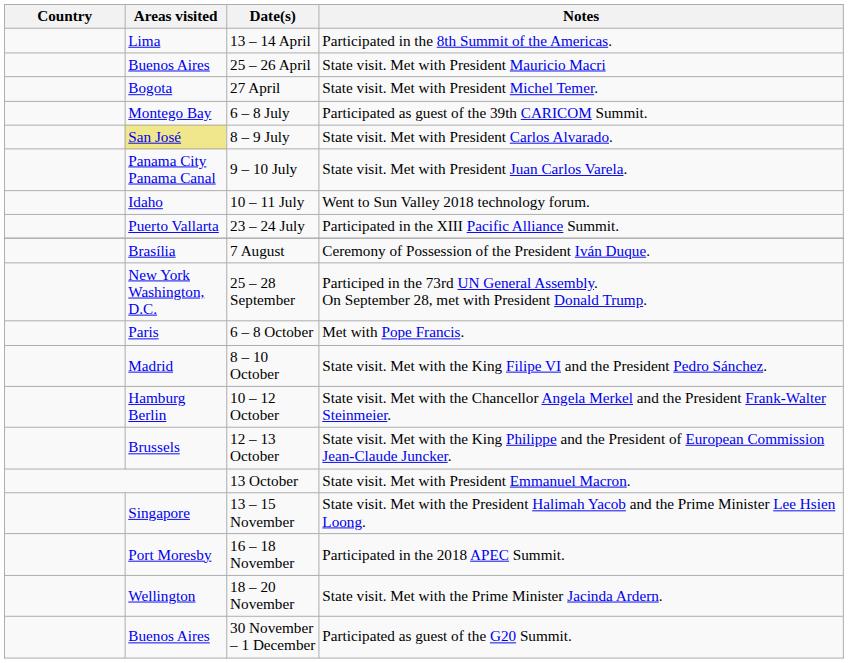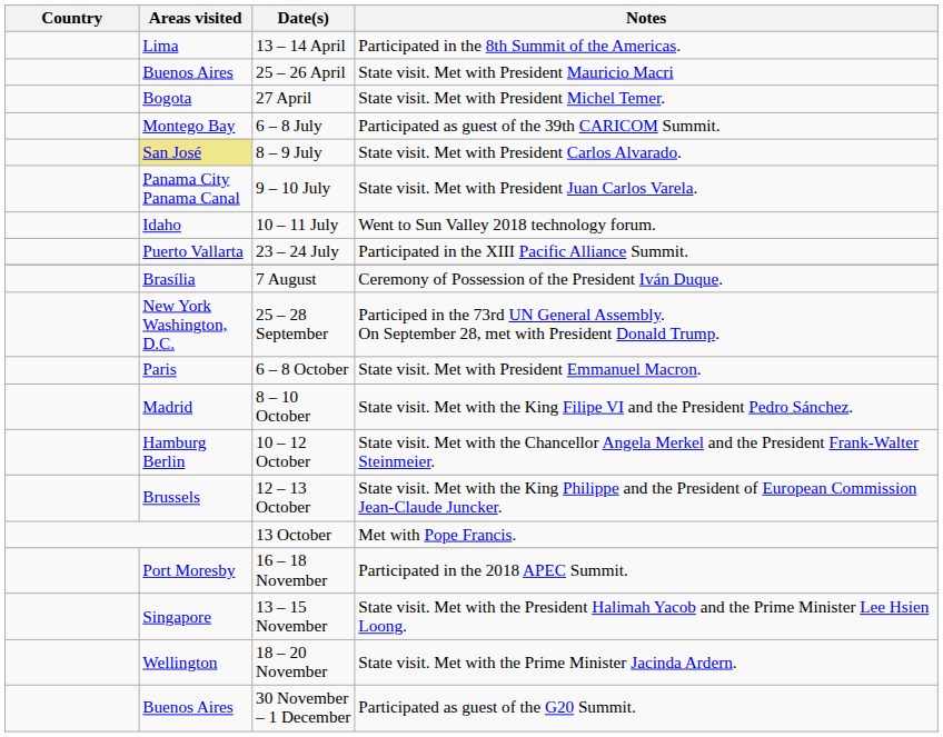6 – 8 October | Notes: Met with Pope Francis. -> State visit. Met with President Emmanuel Macron.
13 October | Notes: State visit. Met with President Emmanuel Macron. -> Met with Pope Francis.
rows swapped: 13 – 15 November <-> 16 – 18 November
